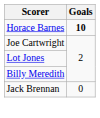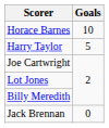Horace Barnes | Goals: bold -> normal
+ row: Harry Taylor | 5
